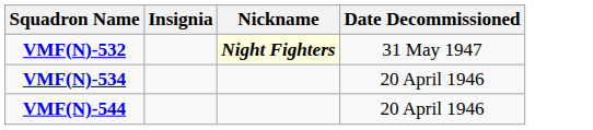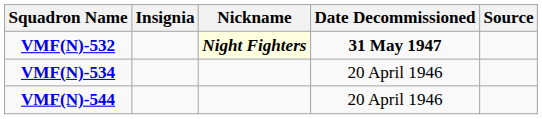+ column: Source
VMF(N)-532 | Date Decommissioned: normal -> bold
